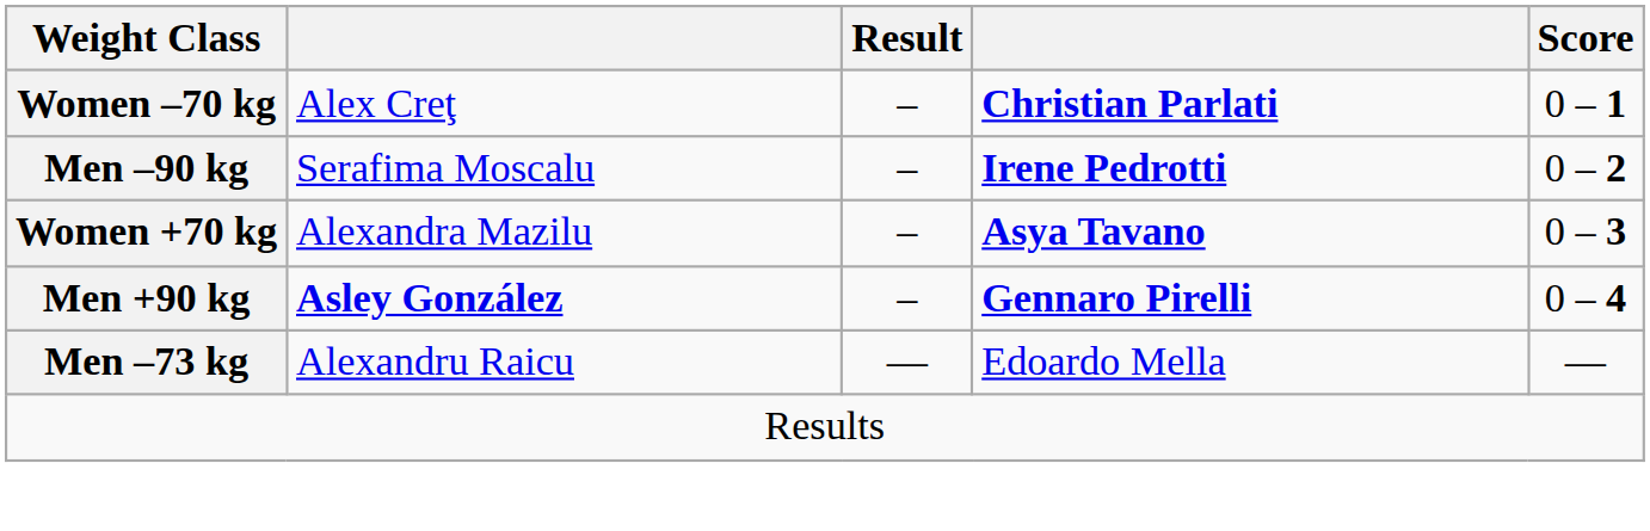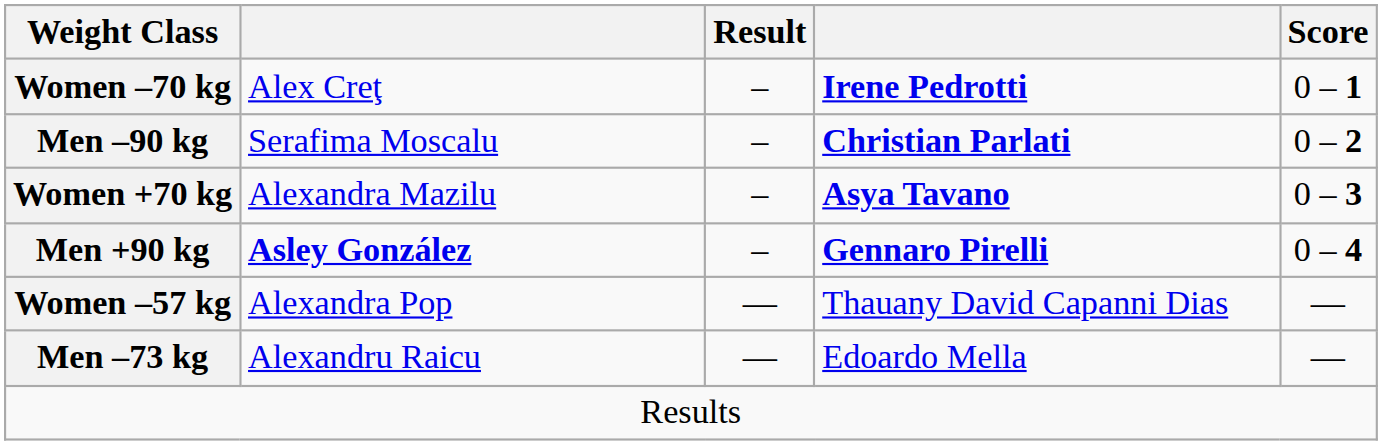Women –70 kg | column 4: Christian Parlati -> Irene Pedrotti
Men –90 kg | column 4: Irene Pedrotti -> Christian Parlati
+ row: Women –57 kg | Alexandra Pop | — | Thauany David Capanni Dias | —
